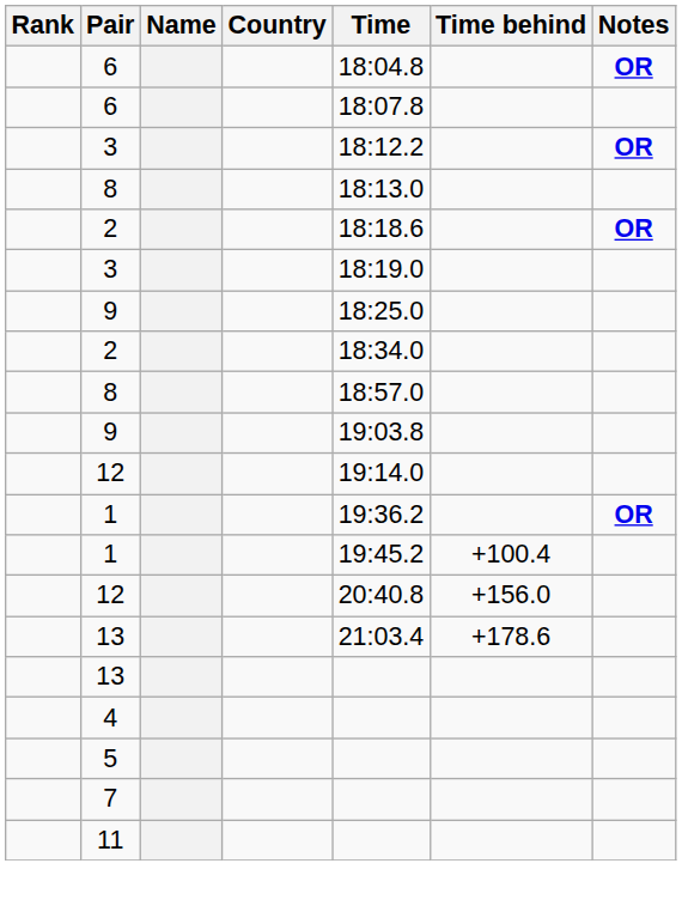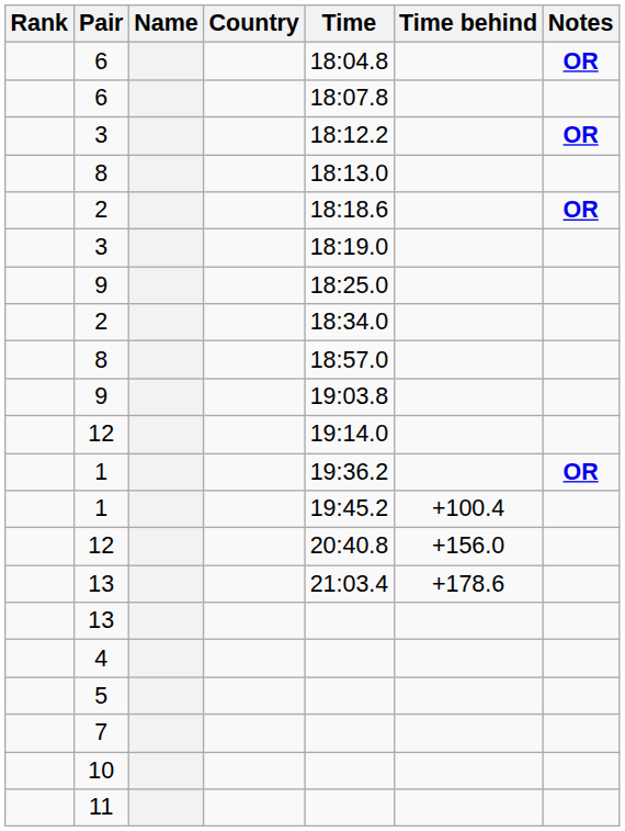+ row: 10
